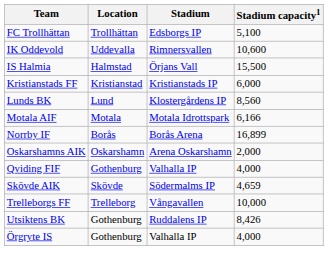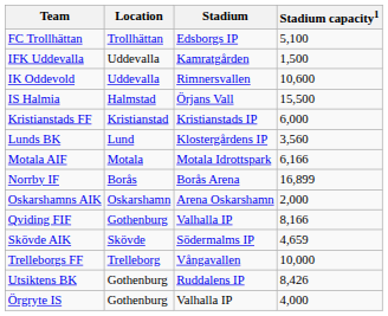+ row: IFK Uddevalla | Uddevalla | Kamratgården | 1,500
Lunds BK | Stadium capacity1: 8,560 -> 3,560
Qviding FIF | Stadium capacity1: 4,000 -> 8,166
